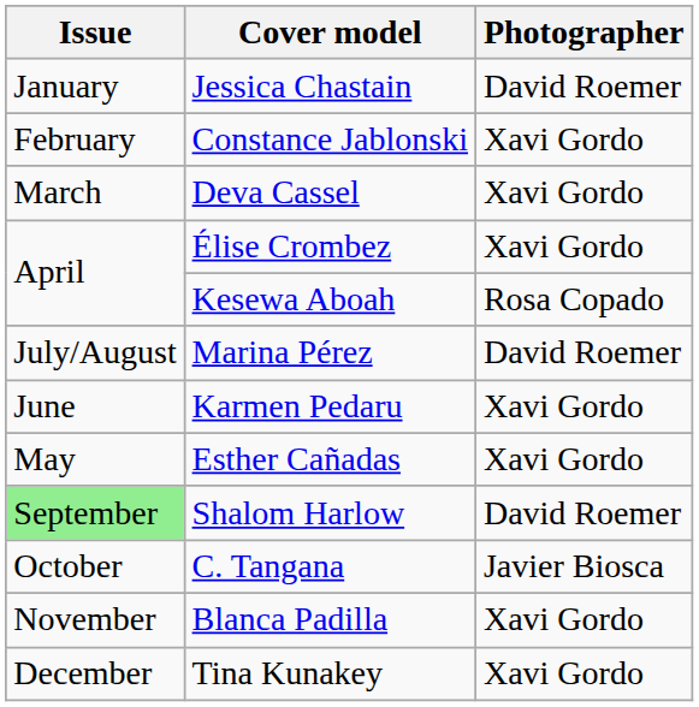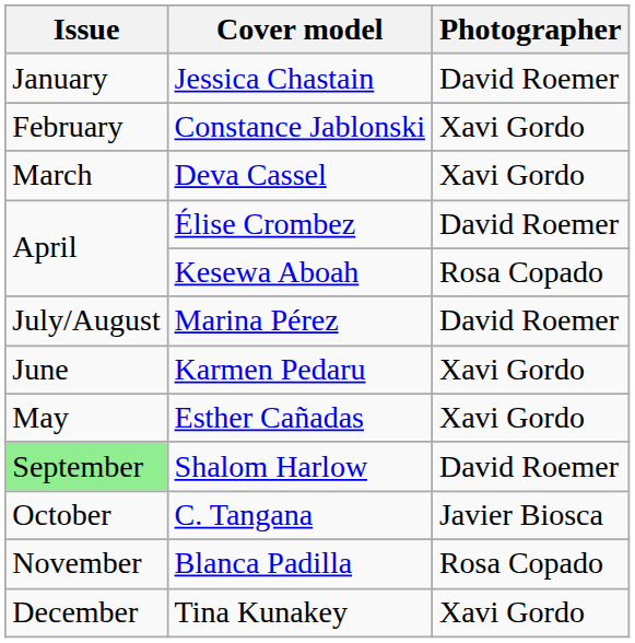Élise Crombez | Photographer: Xavi Gordo -> David Roemer
Blanca Padilla | Photographer: Xavi Gordo -> Rosa Copado
